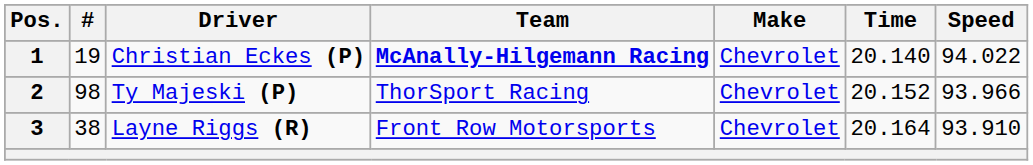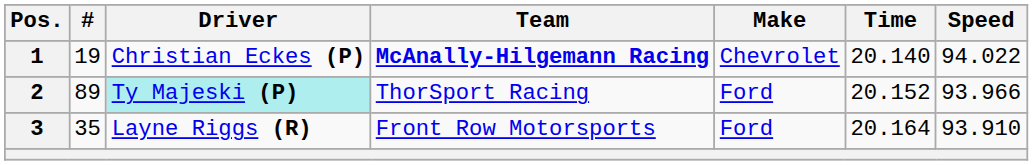2 | #: 98 -> 89
2 | Driver: no background -> paleturquoise background
2 | Make: Chevrolet -> Ford
3 | #: 38 -> 35
3 | Make: Chevrolet -> Ford
